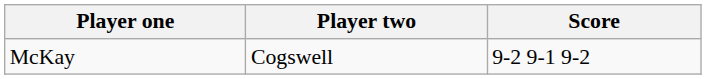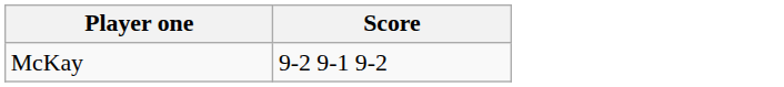- column: Player two | Cogswell
